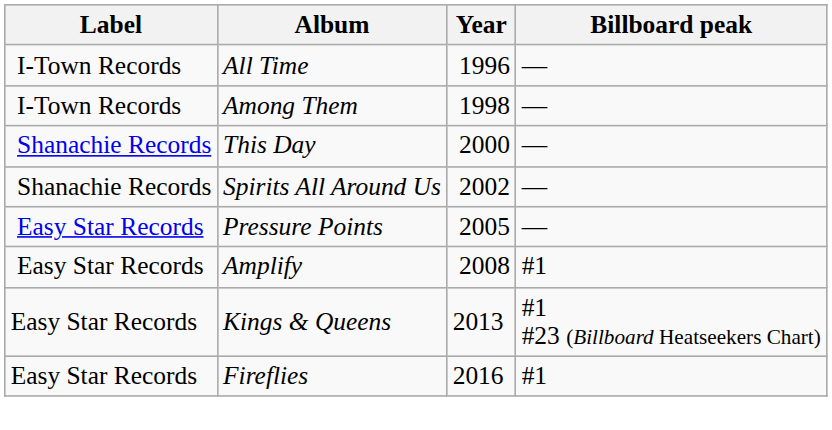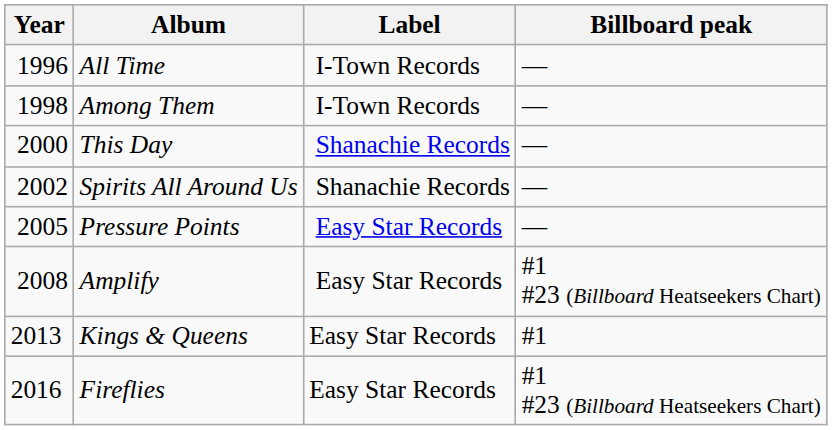columns swapped: Year <-> Label
Amplify | Billboard peak: #1 -> #1 #23 (Billboard Heatseekers Chart)
Kings & Queens | Billboard peak: #1 #23 (Billboard Heatseekers Chart) -> #1
Fireflies | Billboard peak: #1 -> #1 #23 (Billboard Heatseekers Chart)
